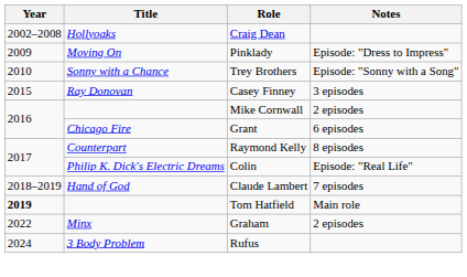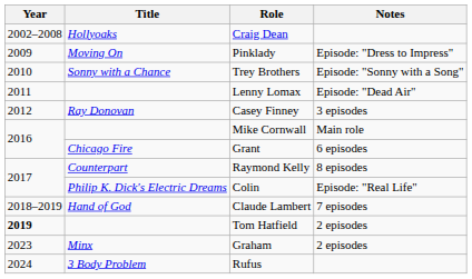+ row: 2011 | Lenny Lomax | Episode: "Dead Air"
Casey Finney | Year: 2015 -> 2012
Mike Cornwall | Notes: 2 episodes -> Main role
Tom Hatfield | Notes: Main role -> 2 episodes
Graham | Year: 2022 -> 2023
